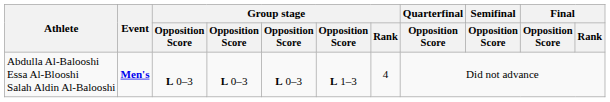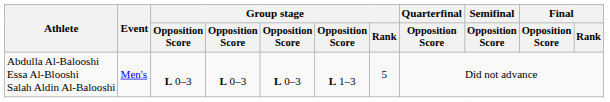Abdulla Al-Balooshi Essa Al-Blooshi Salah Aldin Al-Balooshi | Event: bold -> normal
Abdulla Al-Balooshi Essa Al-Blooshi Salah Aldin Al-Balooshi | Group stage / Rank: 4 -> 5
